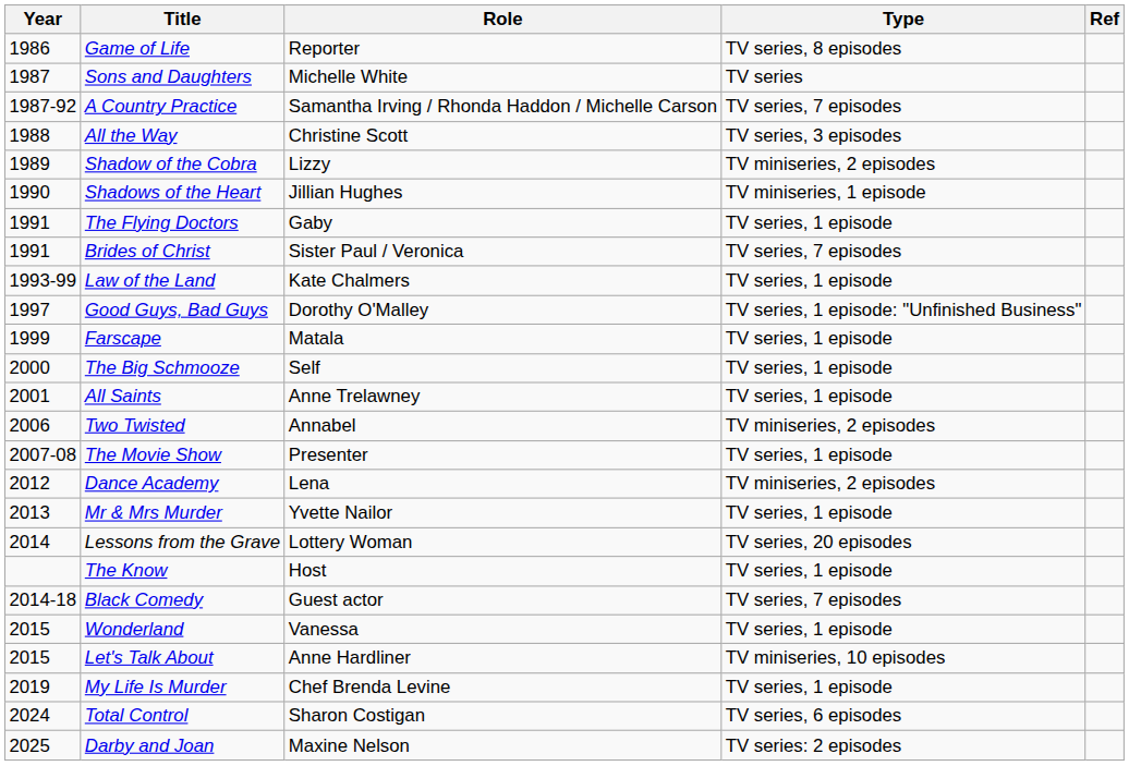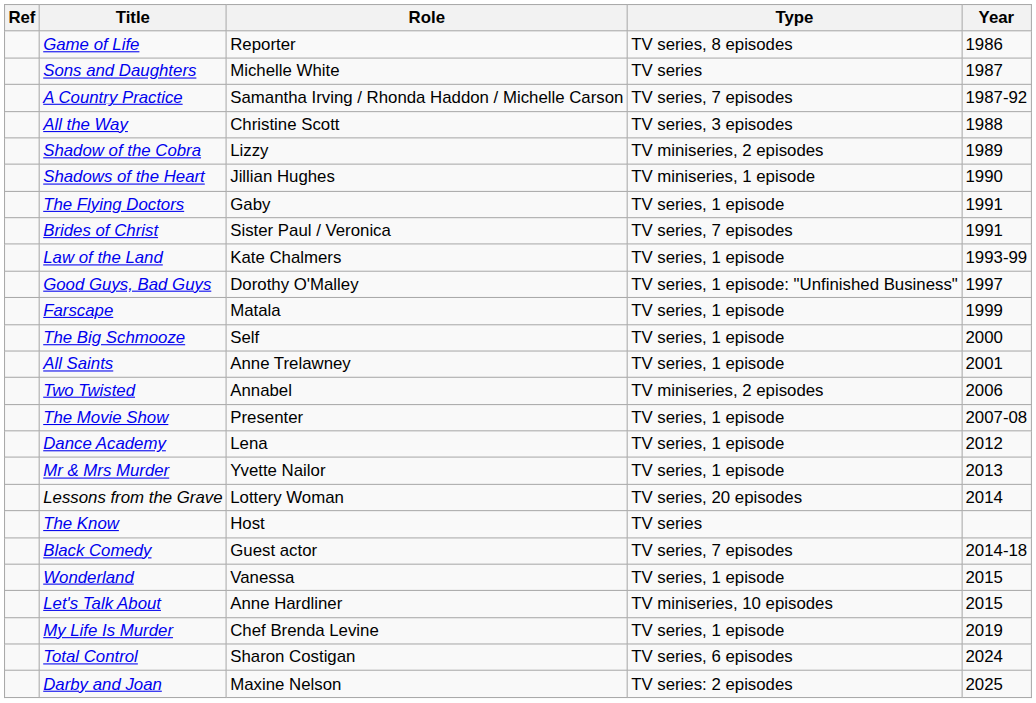columns swapped: Year <-> Ref
Dance Academy | Type: TV miniseries, 2 episodes -> TV series, 1 episode
The Know | Type: TV series, 1 episode -> TV series
